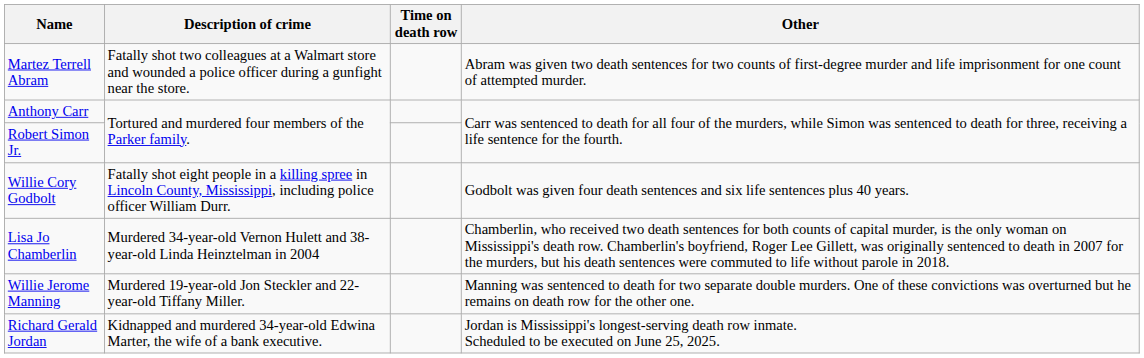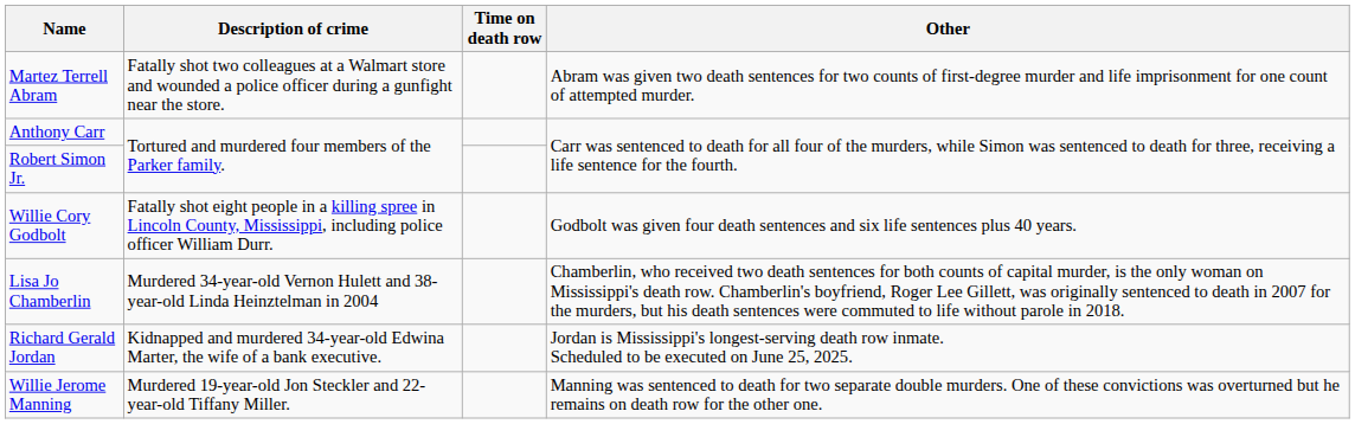rows swapped: Richard Gerald Jordan <-> Willie Jerome Manning
